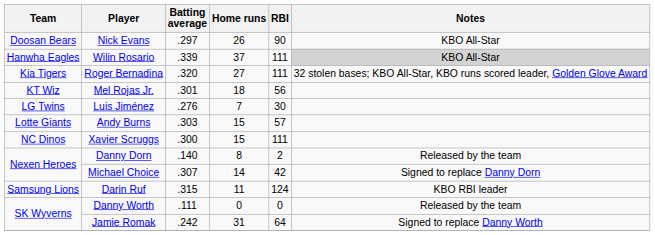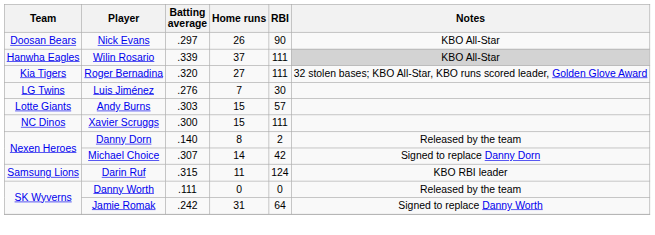- row: KT Wiz | Mel Rojas Jr. | .301 | 18 | 56
